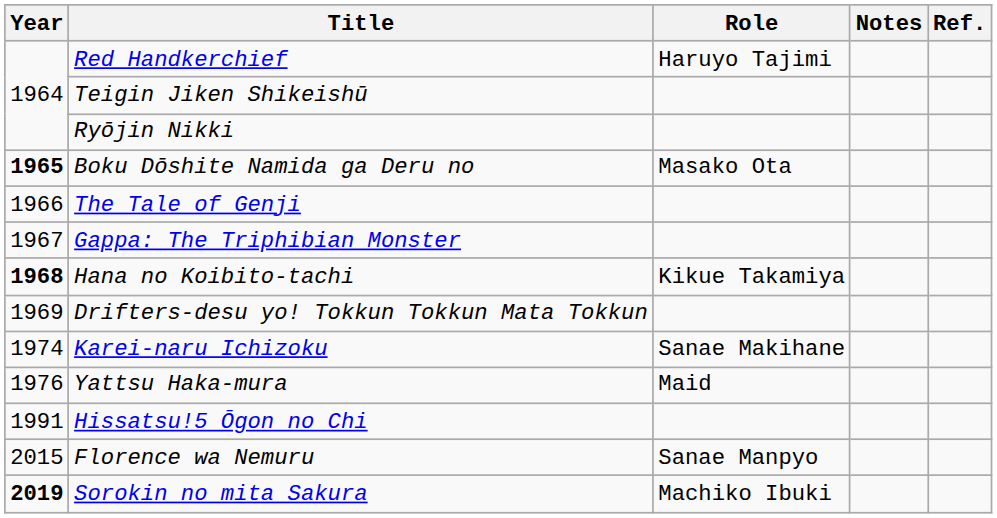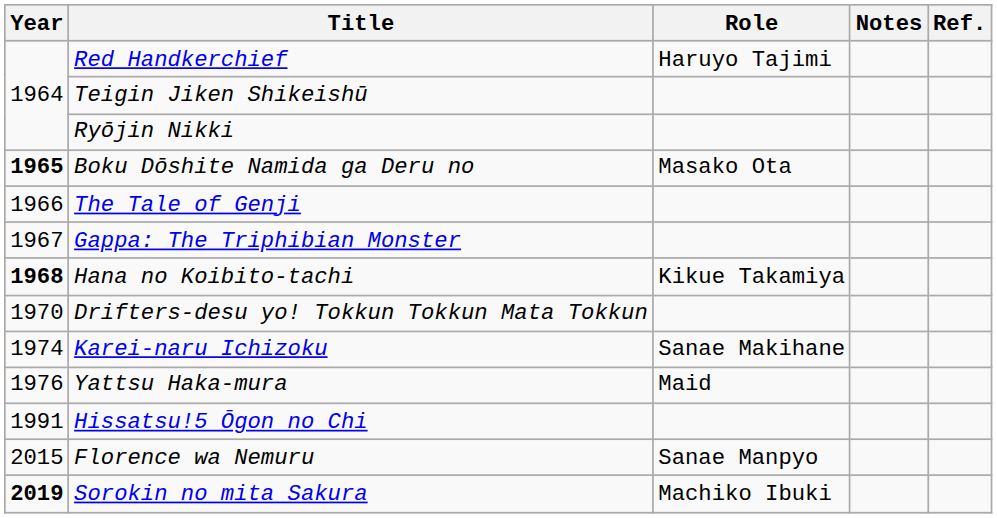Drifters-desu yo! Tokkun Tokkun Mata Tokkun | Year: 1969 -> 1970
